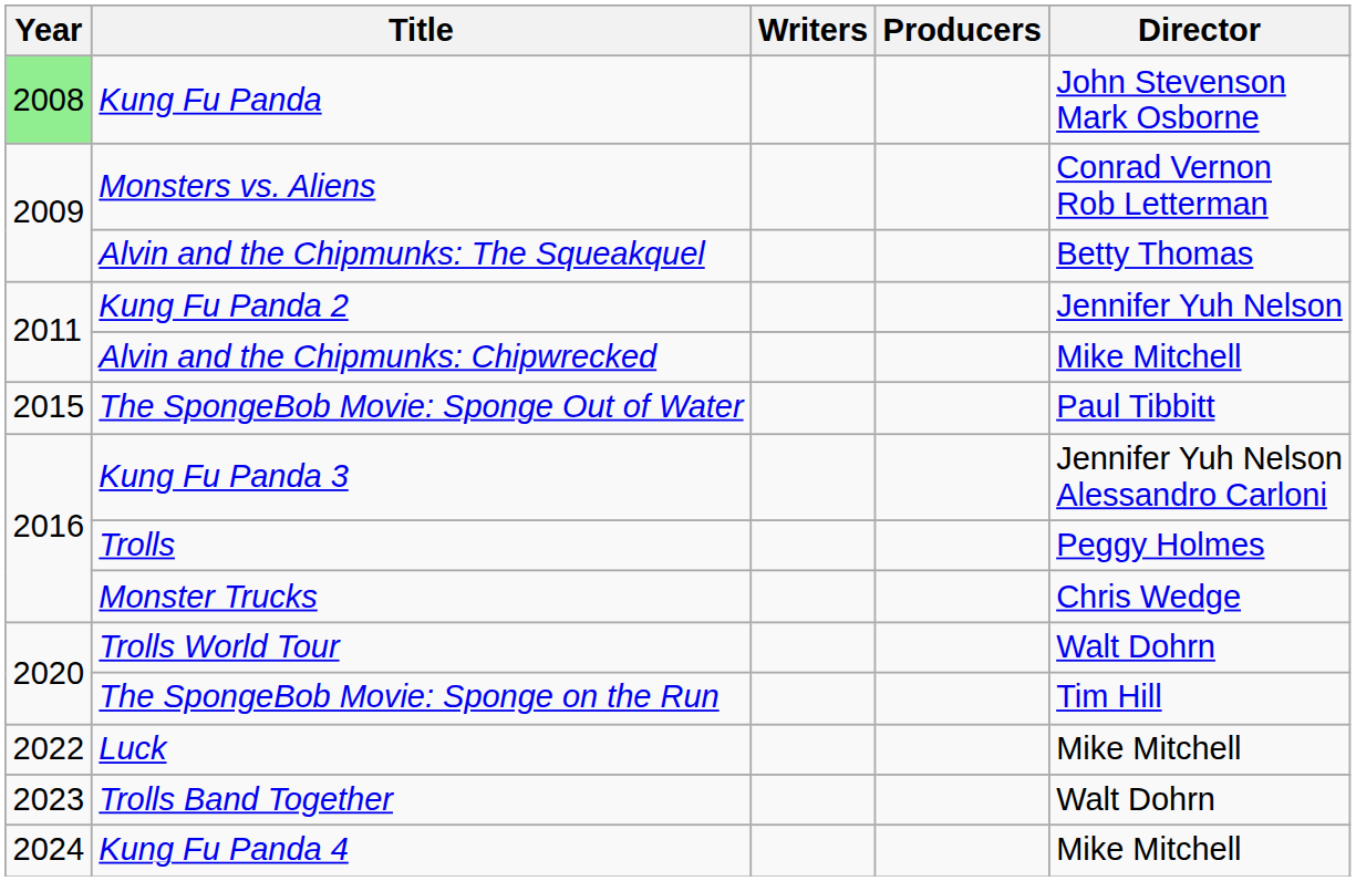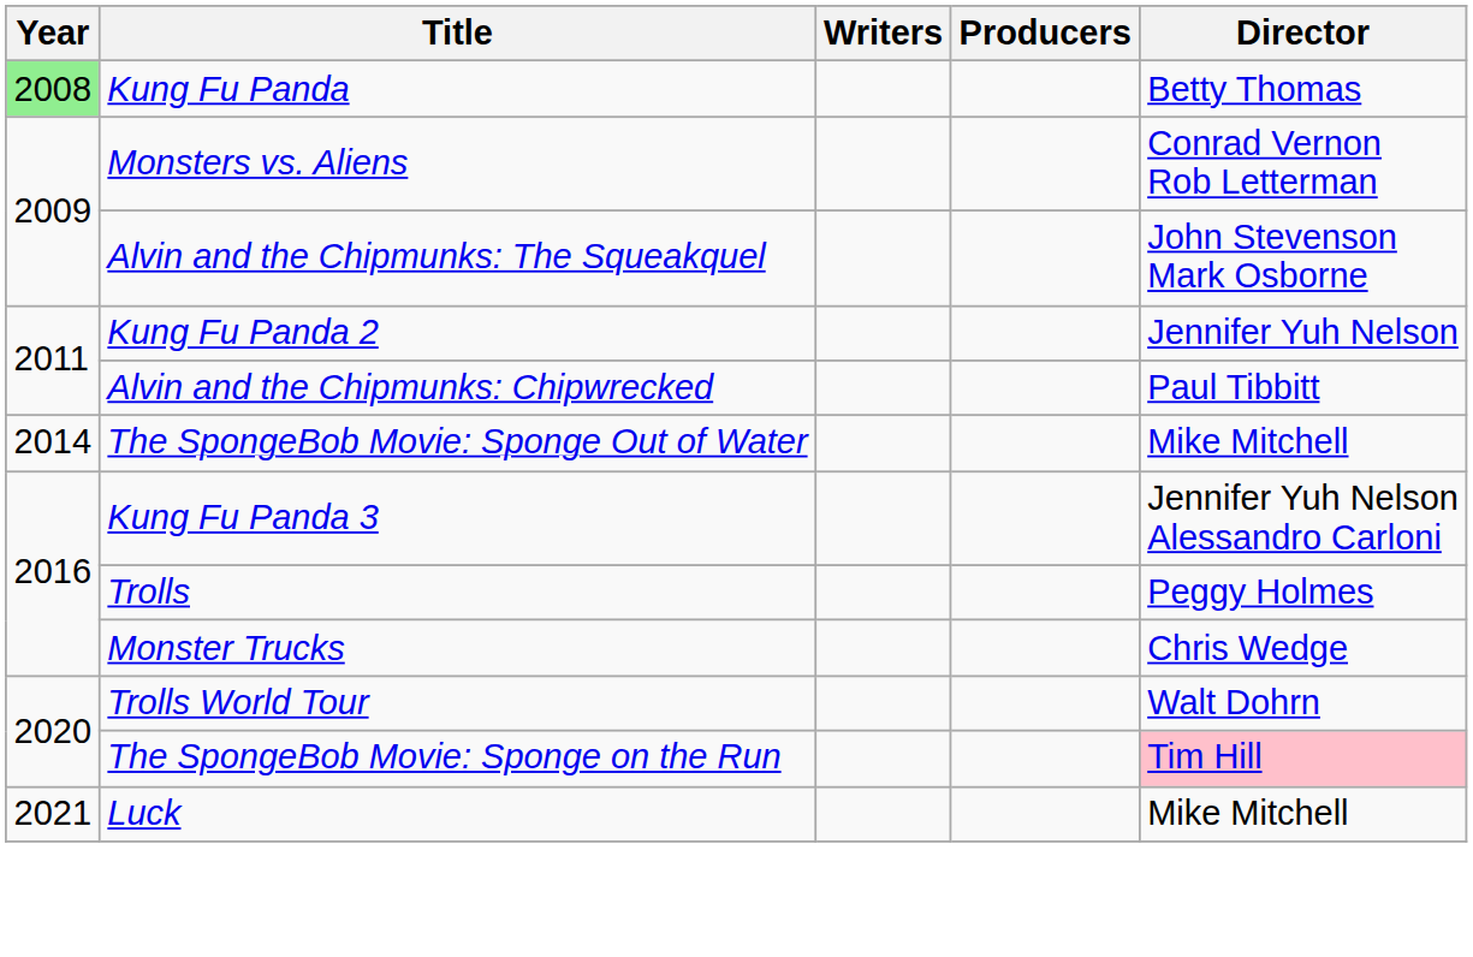Kung Fu Panda | Director: John Stevenson Mark Osborne -> Betty Thomas
Alvin and the Chipmunks: The Squeakquel | Director: Betty Thomas -> John Stevenson Mark Osborne
Alvin and the Chipmunks: Chipwrecked | Director: Mike Mitchell -> Paul Tibbitt
The SpongeBob Movie: Sponge Out of Water | Year: 2015 -> 2014
The SpongeBob Movie: Sponge Out of Water | Director: Paul Tibbitt -> Mike Mitchell
The SpongeBob Movie: Sponge on the Run | Director: no background -> pink background
Luck | Year: 2022 -> 2021
- row: 2023 | Trolls Band Together | Walt Dohrn
- row: 2024 | Kung Fu Panda 4 | Mike Mitchell
